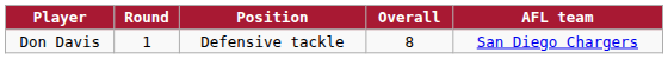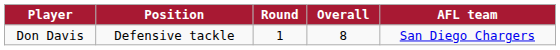columns swapped: Position <-> Round
